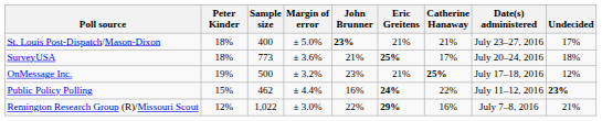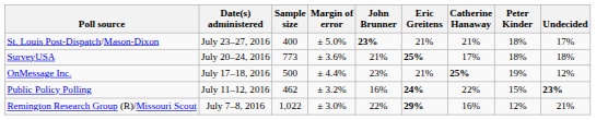columns swapped: Date(s) administered <-> Peter Kinder
OnMessage Inc. | Margin of error: ± 3.2% -> ± 4.4%
Public Policy Polling | Margin of error: ± 4.4% -> ± 3.2%
